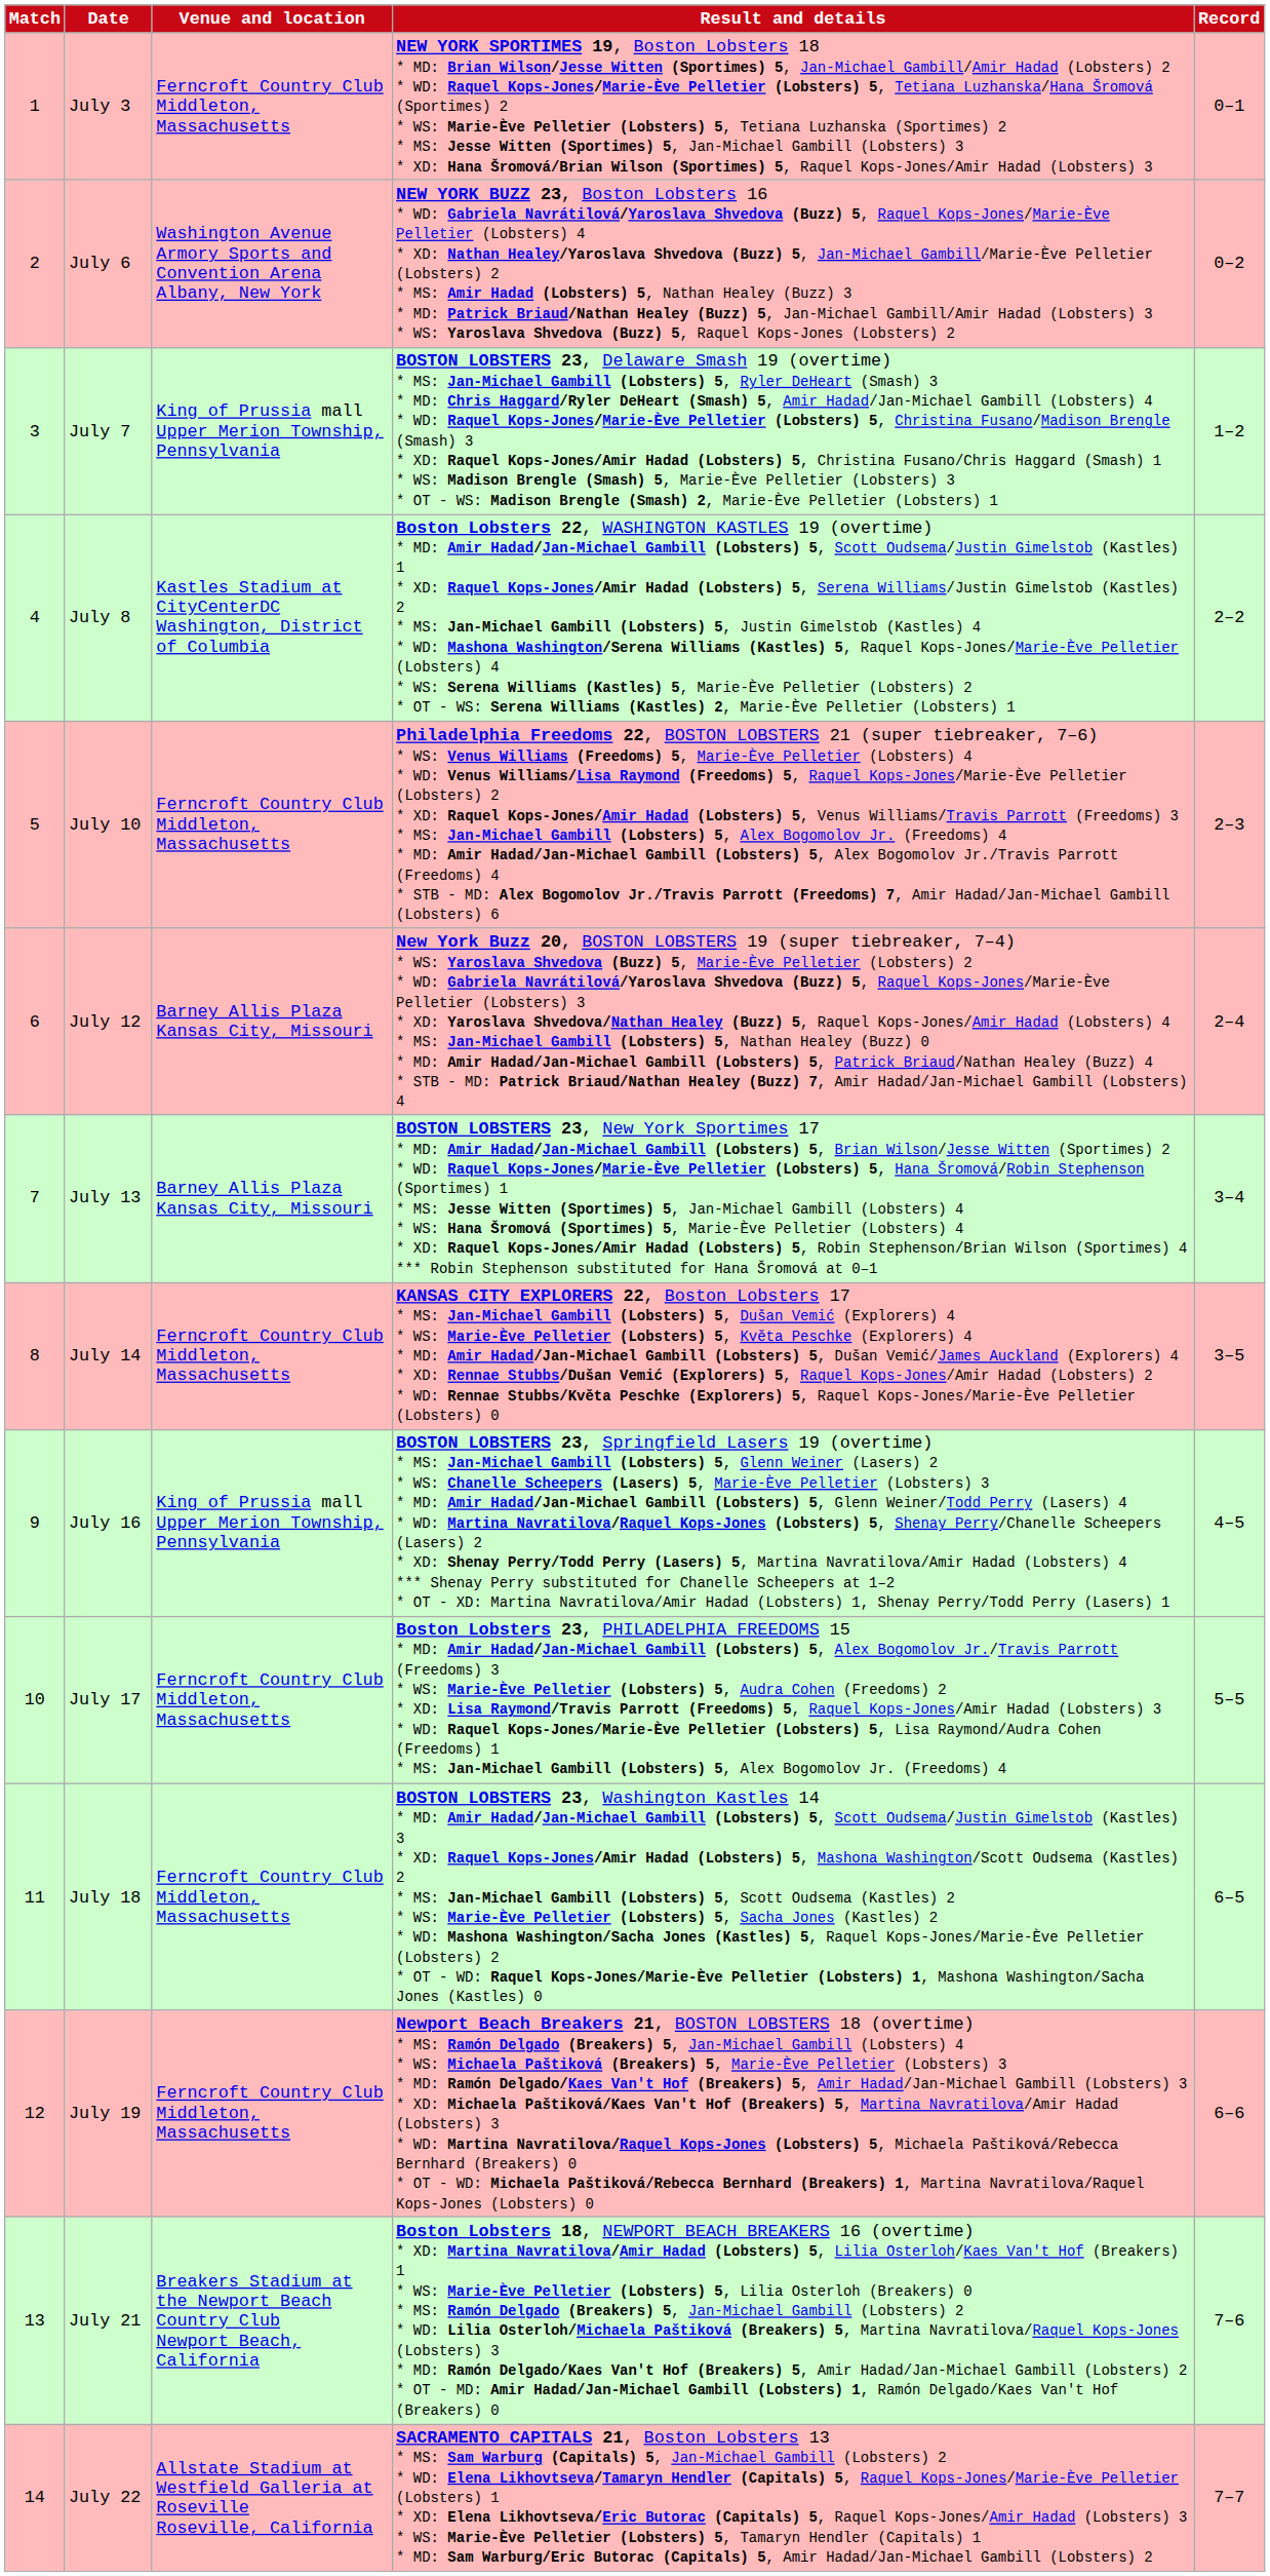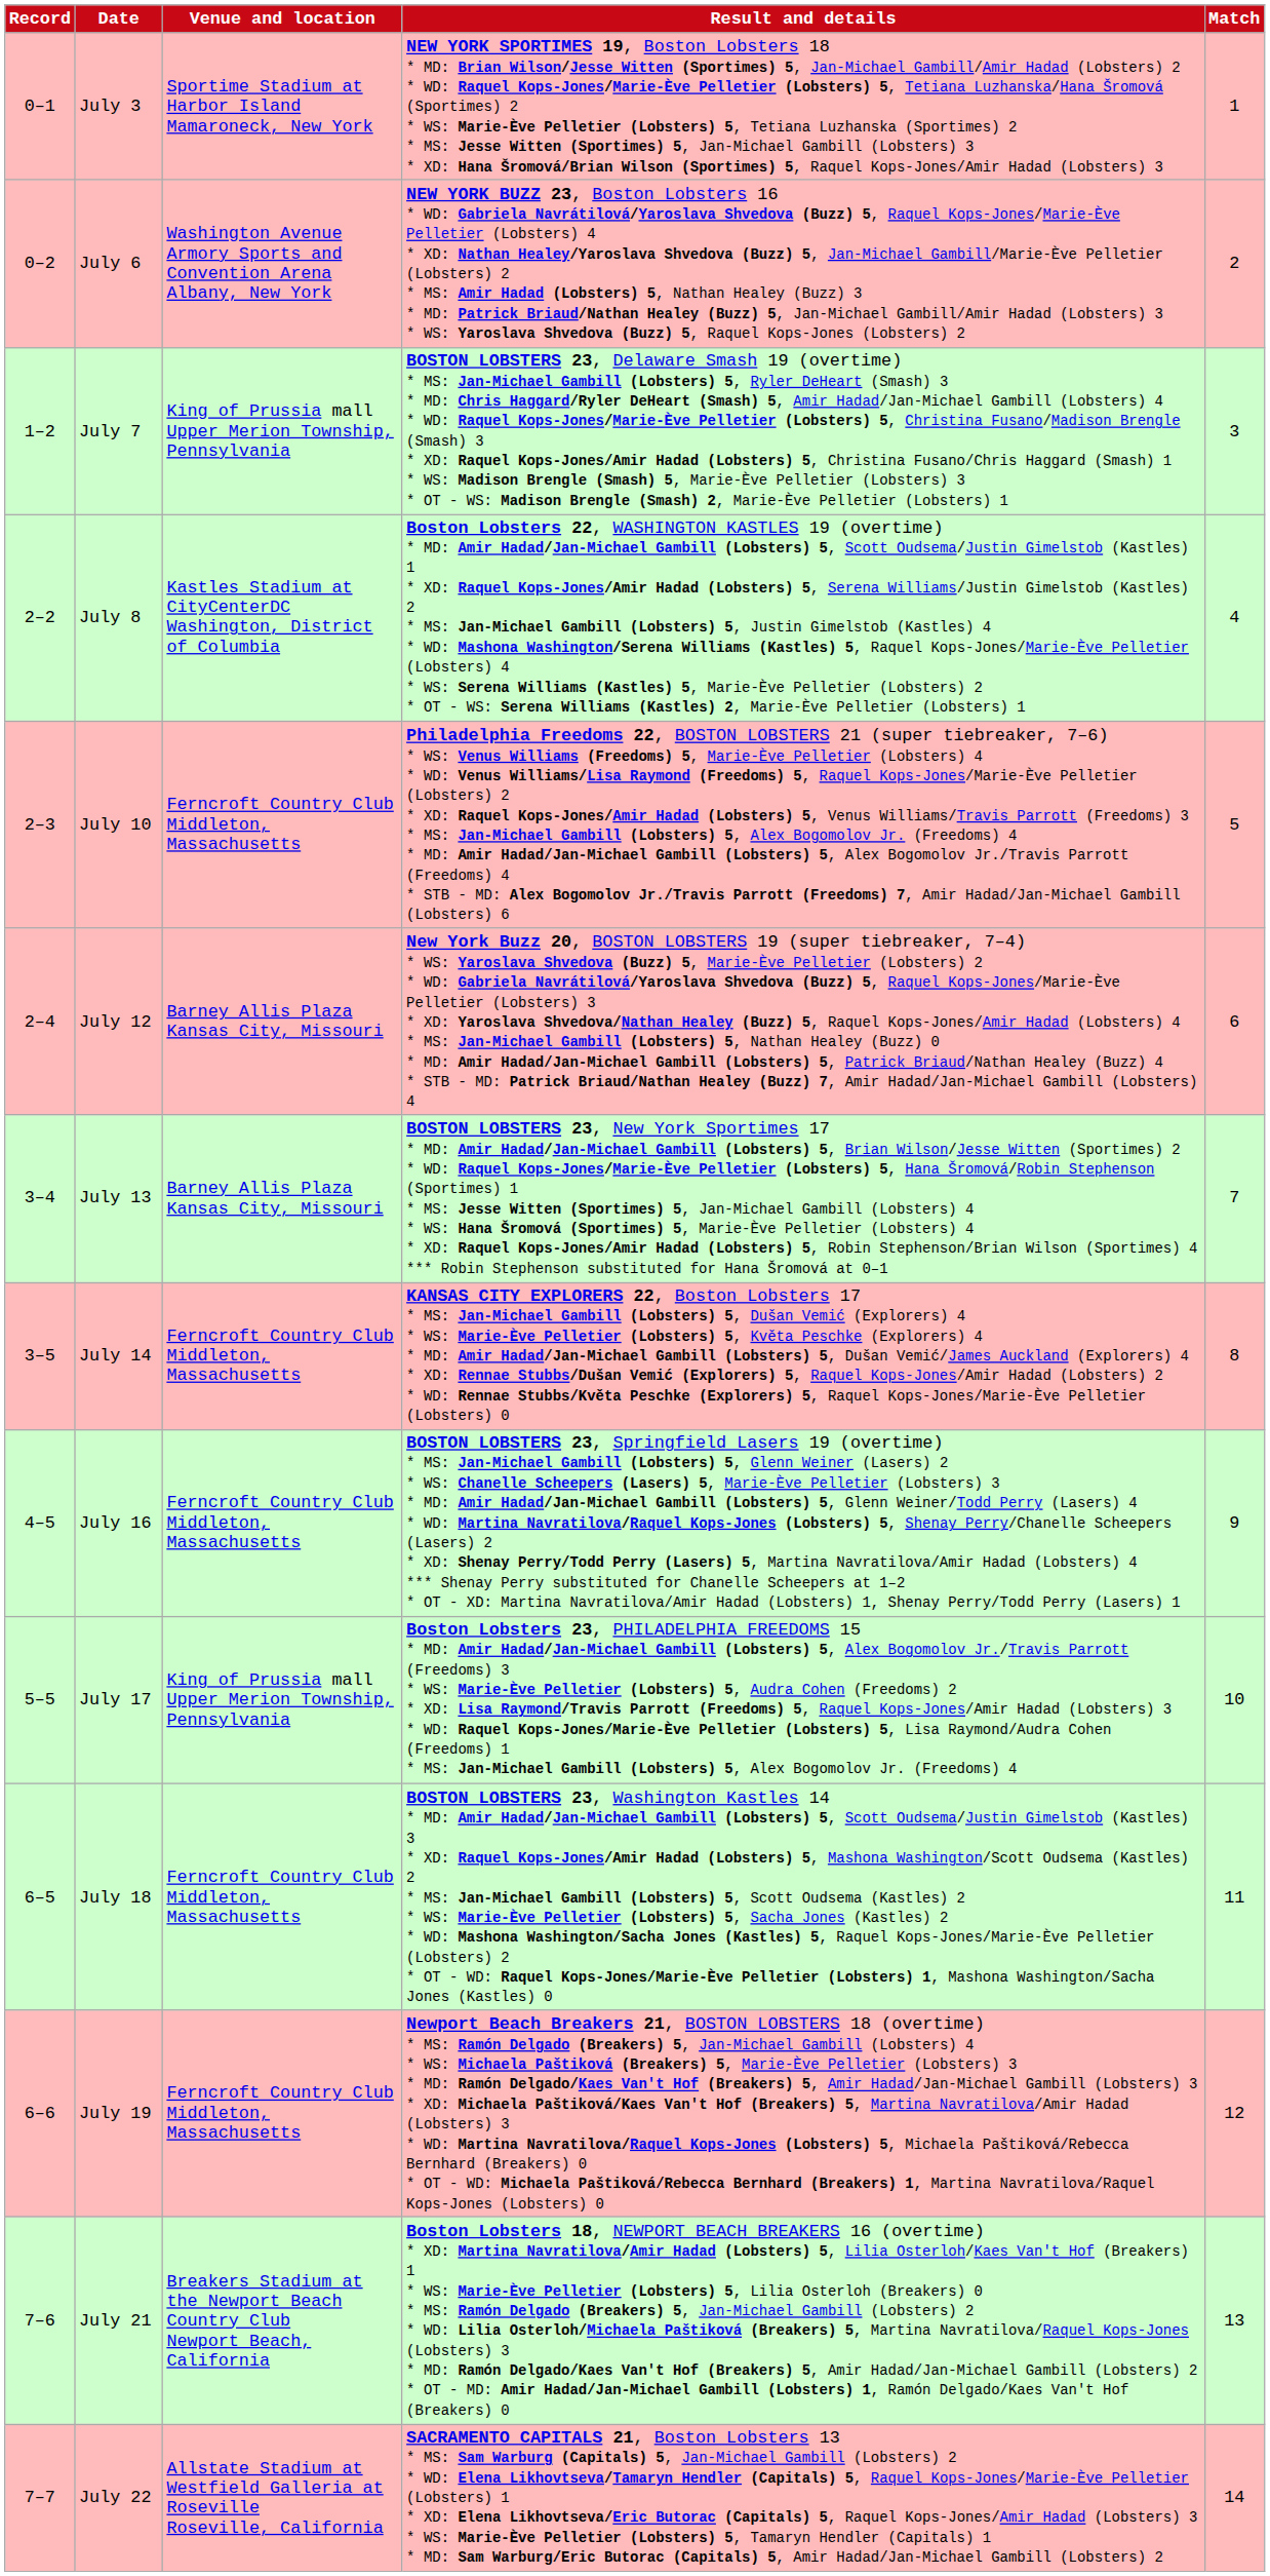columns swapped: Match <-> Record
July 3 | Venue and location: Ferncroft Country Club Middleton, Massachusetts -> Sportime Stadium at Harbor Island Mamaroneck, New York
July 16 | Venue and location: King of Prussia mall Upper Merion Township, Pennsylvania -> Ferncroft Country Club Middleton, Massachusetts
July 17 | Venue and location: Ferncroft Country Club Middleton, Massachusetts -> King of Prussia mall Upper Merion Township, Pennsylvania
